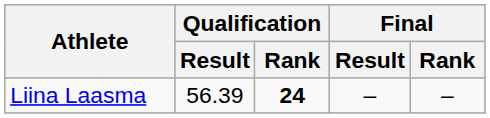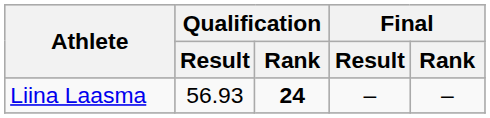Liina Laasma | Qualification / Result: 56.39 -> 56.93
